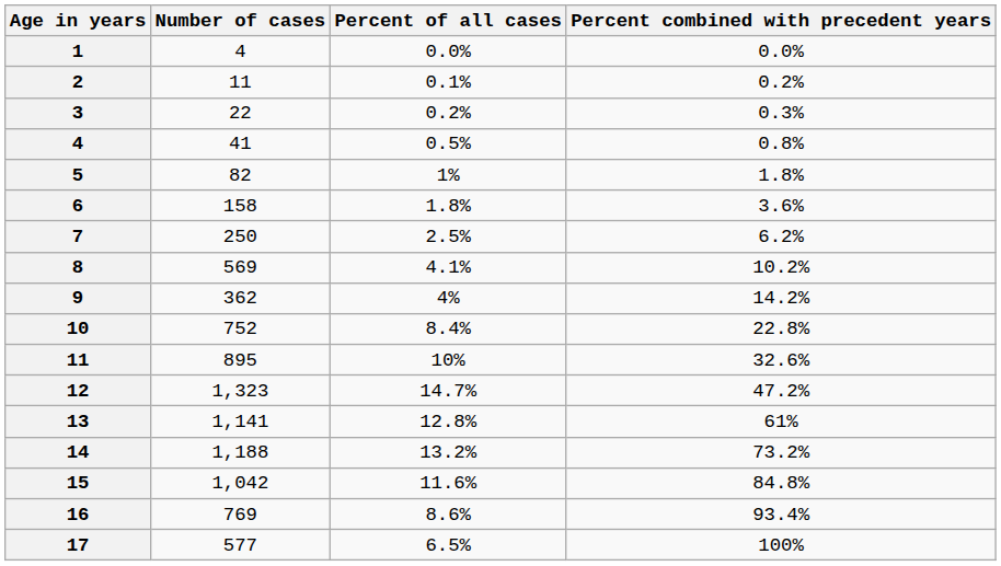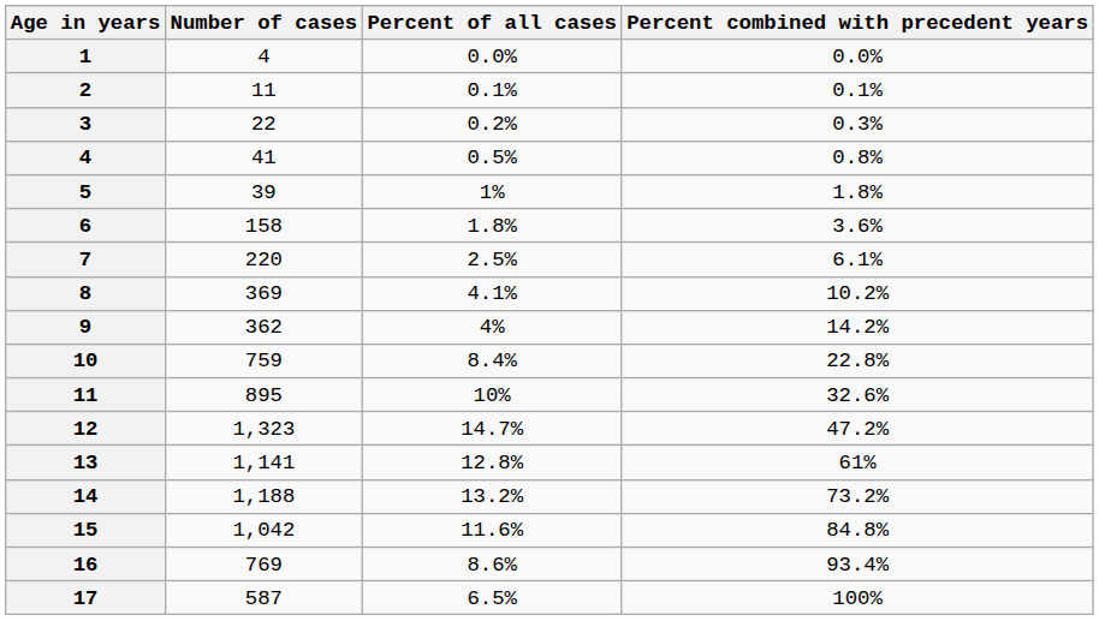2 | Percent combined with precedent years: 0.2% -> 0.1%
5 | Number of cases: 82 -> 39
7 | Number of cases: 250 -> 220
7 | Percent combined with precedent years: 6.2% -> 6.1%
8 | Number of cases: 569 -> 369
10 | Number of cases: 752 -> 759
17 | Number of cases: 577 -> 587
